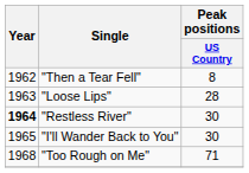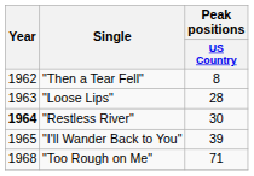"I'll Wander Back to You" | Peak positions / US Country: 30 -> 39
